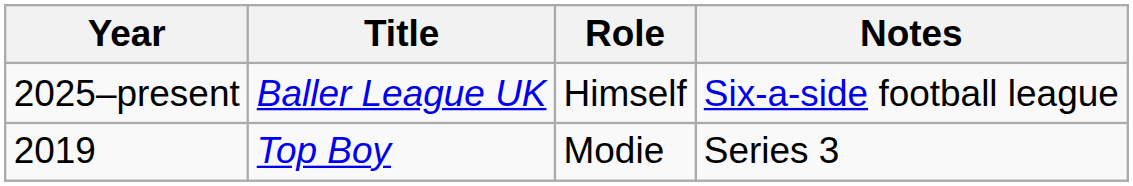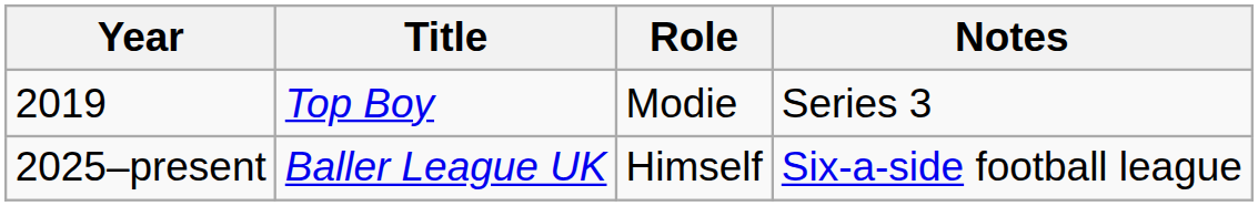rows swapped: 2019 <-> 2025–present
